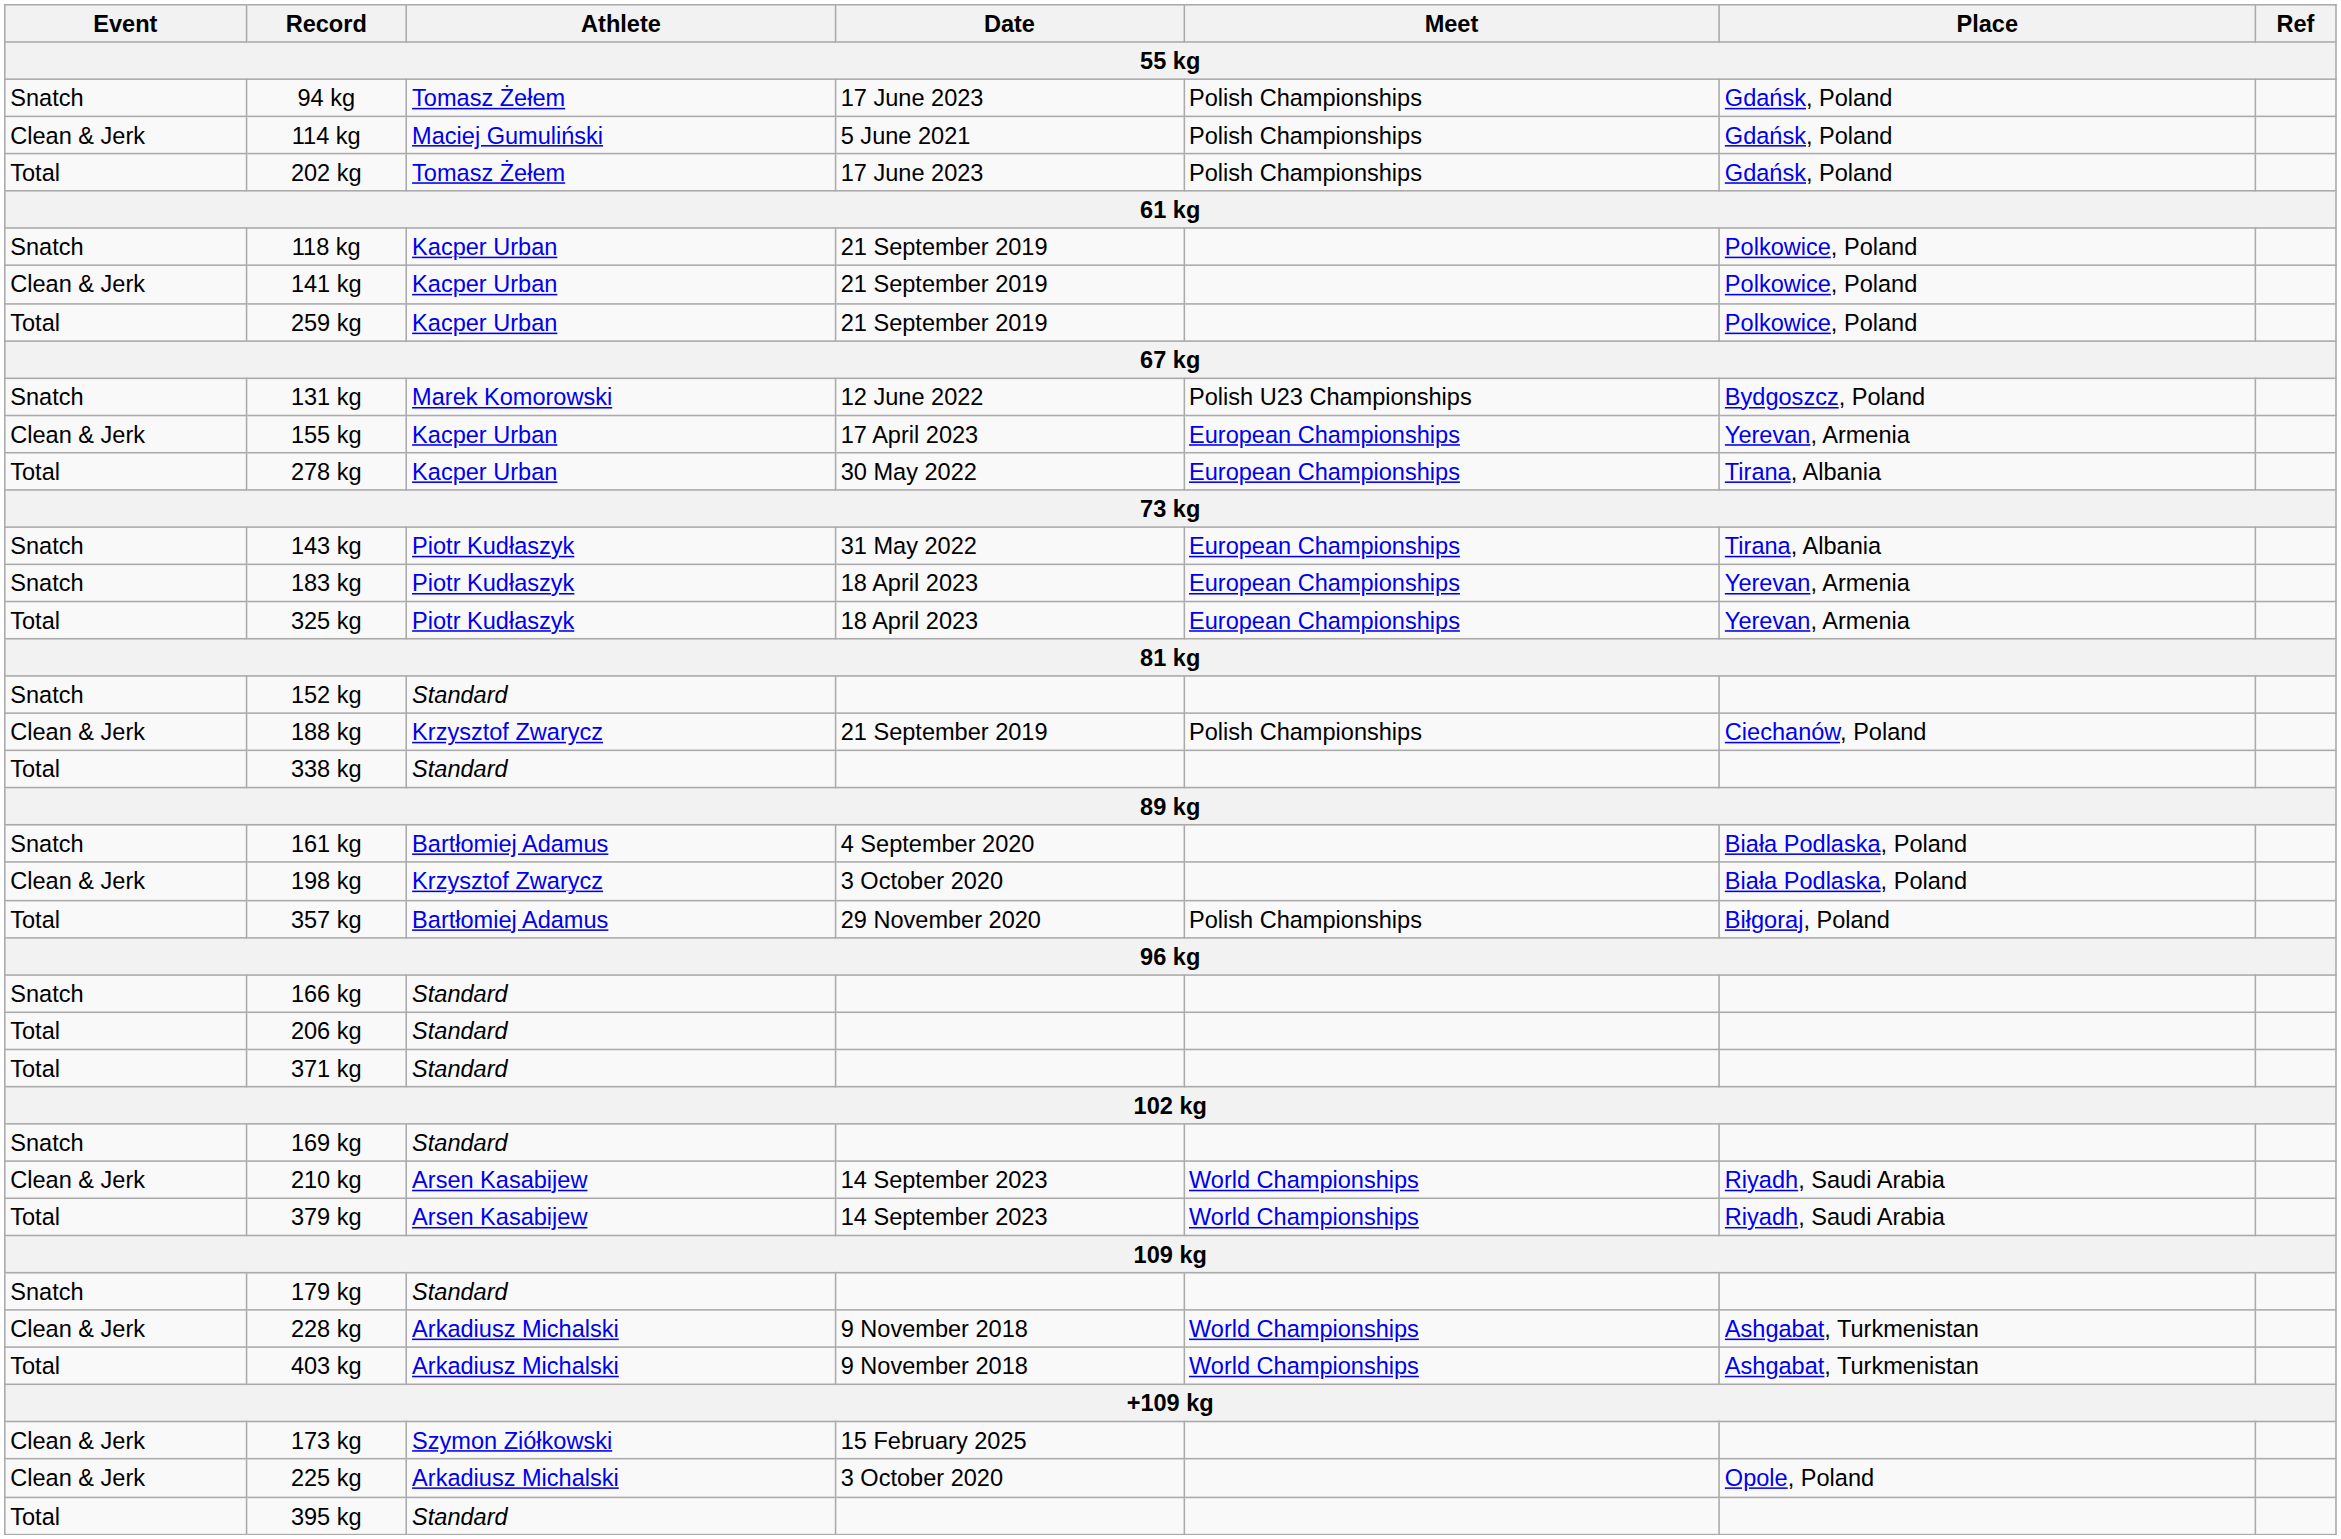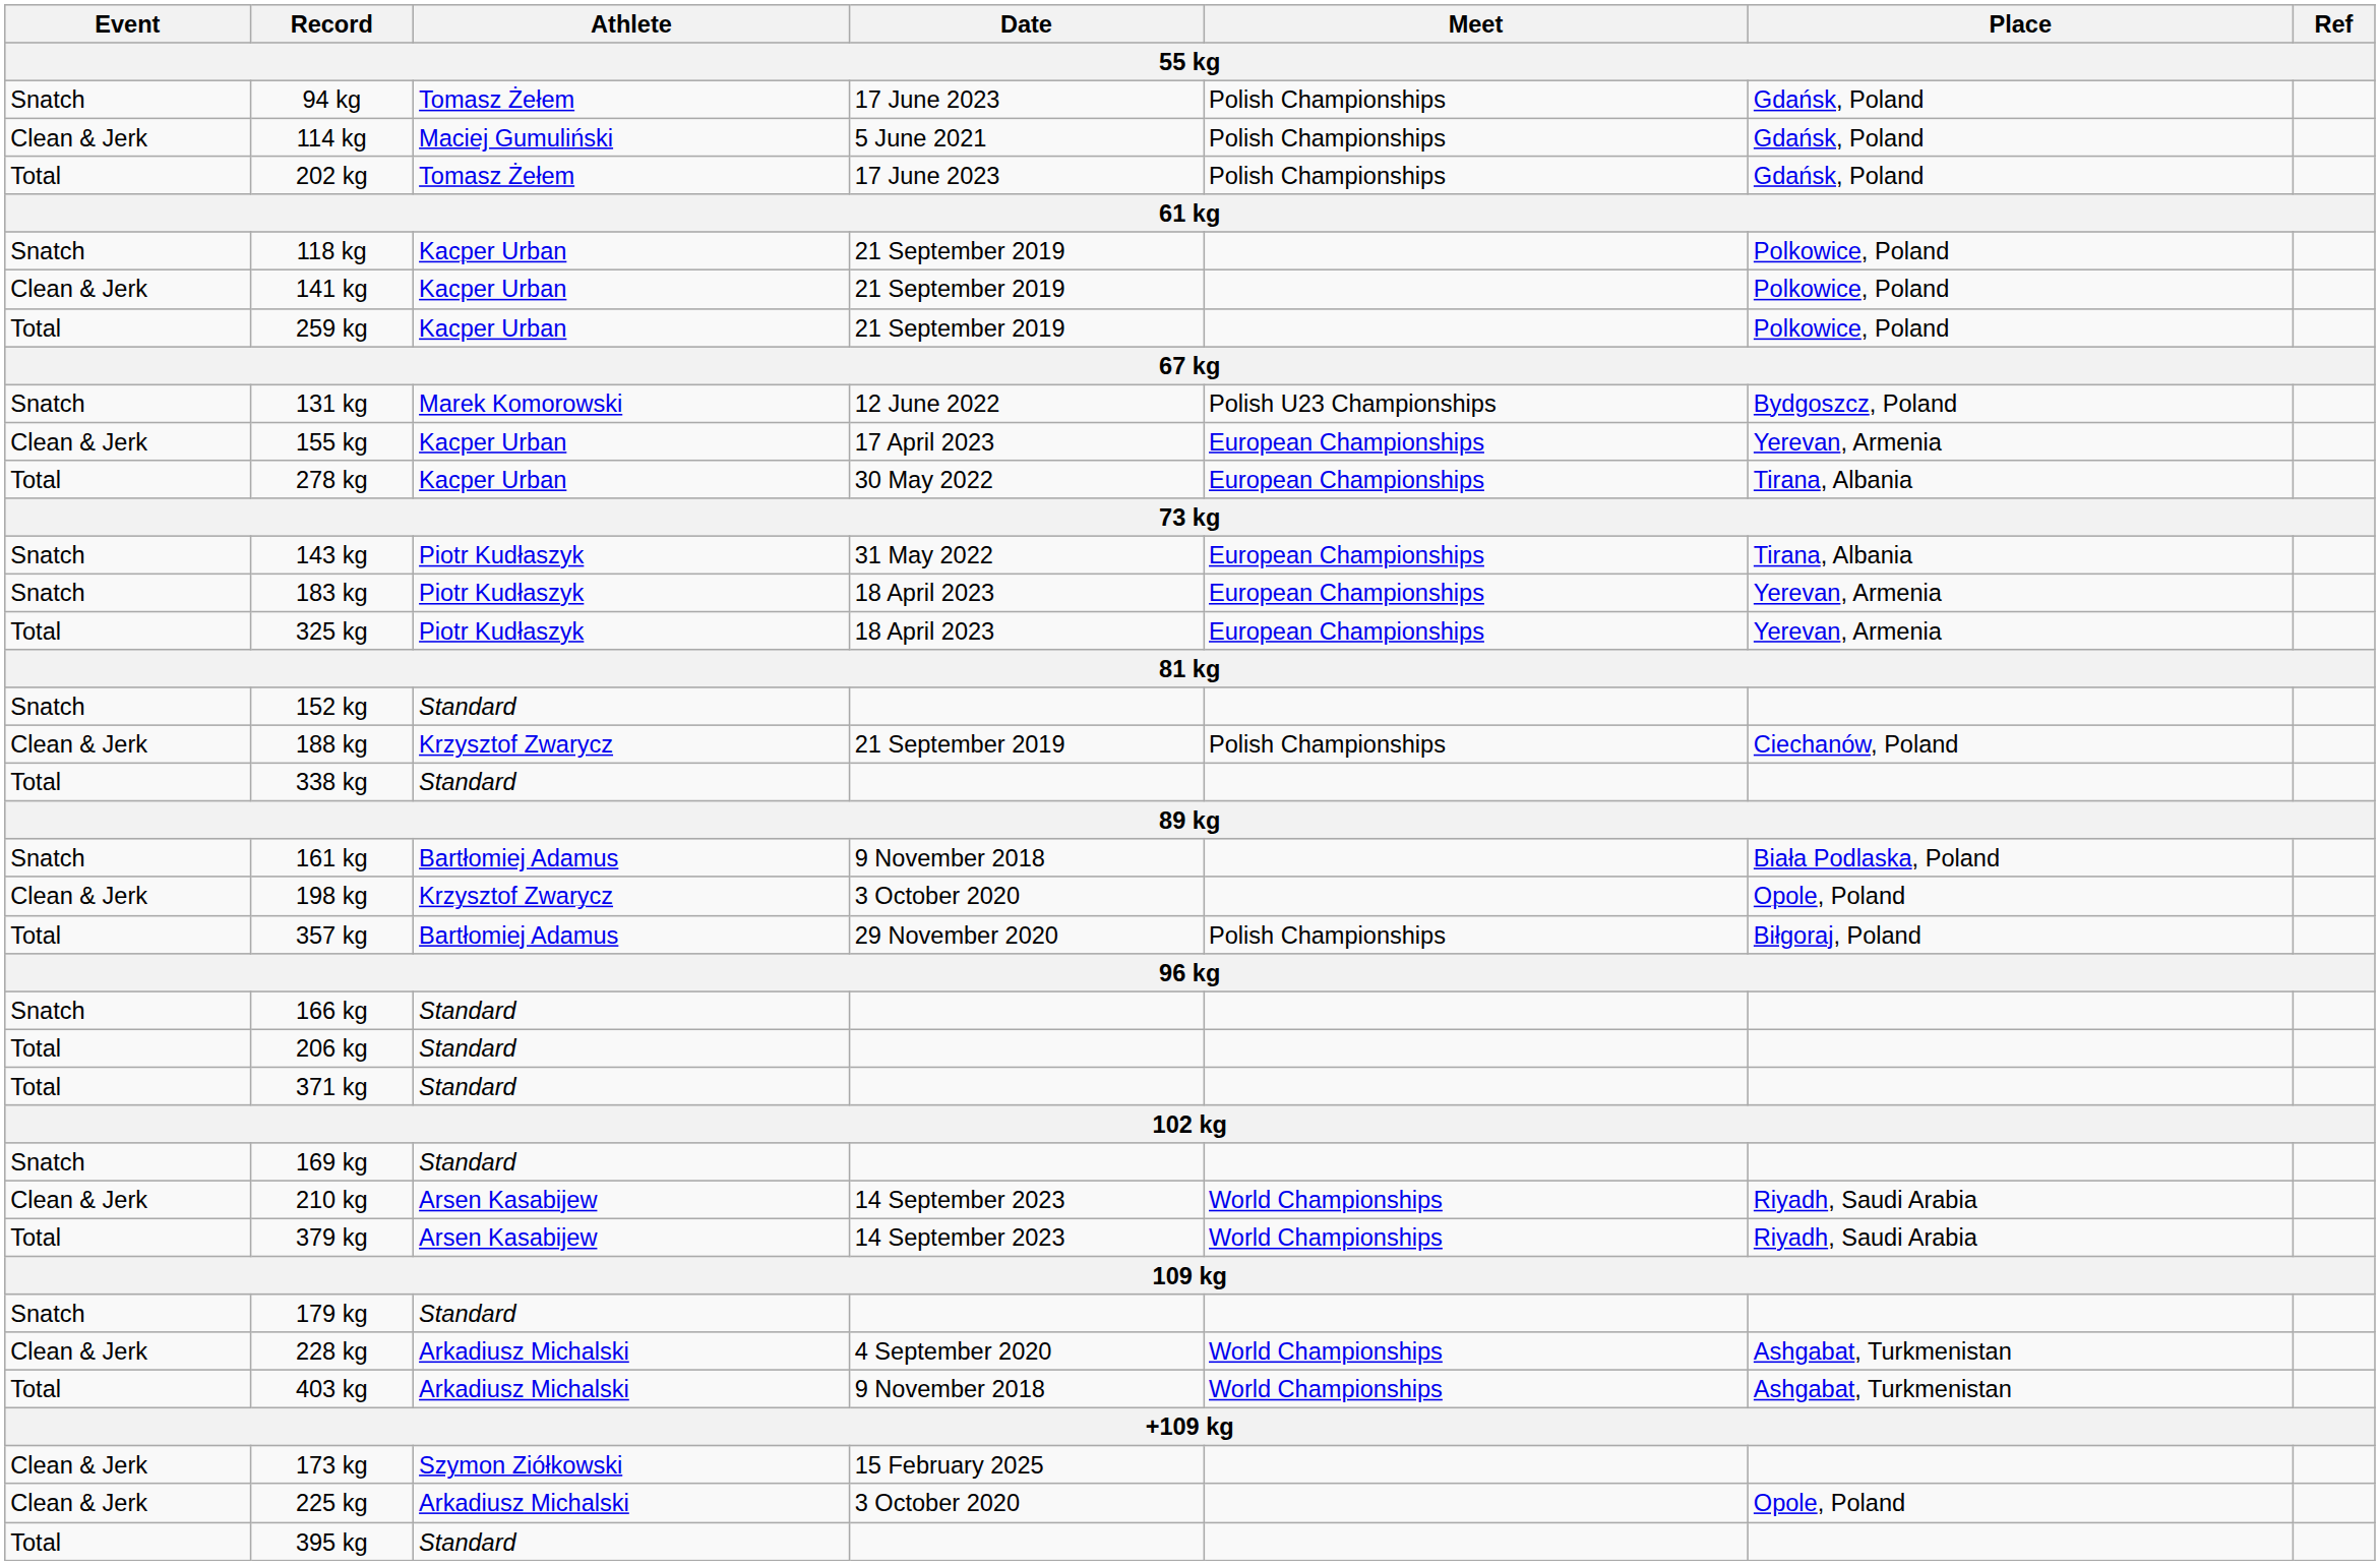161 kg | Date: 4 September 2020 -> 9 November 2018
198 kg | Place: Biała Podlaska, Poland -> Opole, Poland
228 kg | Date: 9 November 2018 -> 4 September 2020
